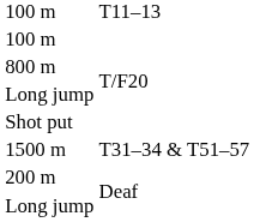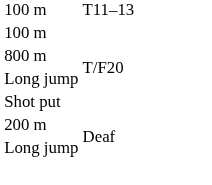- row: 1500 m | T31–34 & T51–57
